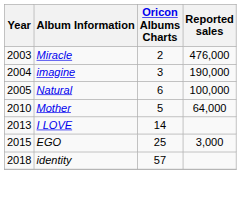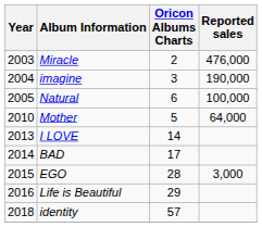+ row: 2014 | BAD | 17
EGO | Oricon Albums Charts: 25 -> 28
+ row: 2016 | Life is Beautiful | 29
